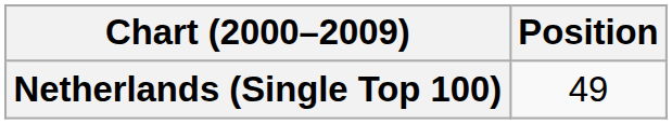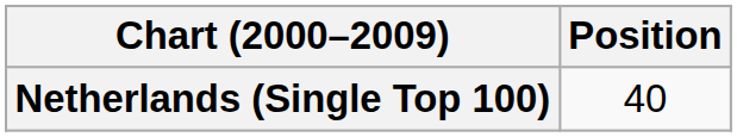Netherlands (Single Top 100) | Position: 49 -> 40
